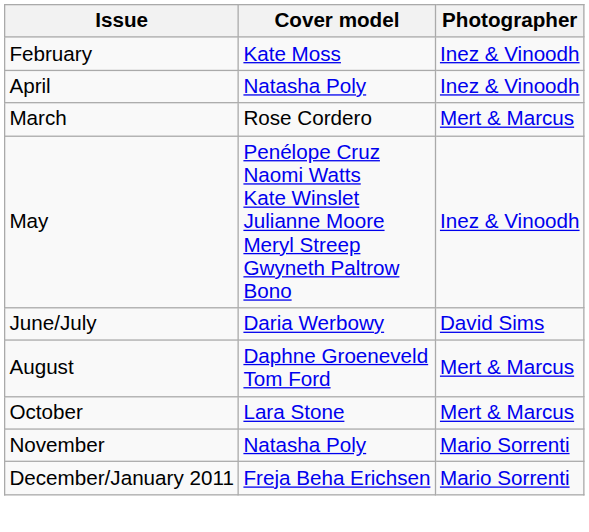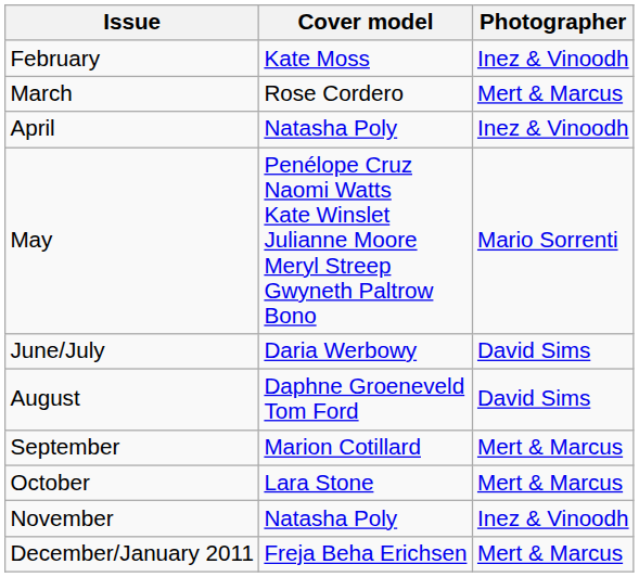rows swapped: March <-> April
May | Photographer: Inez & Vinoodh -> Mario Sorrenti
August | Photographer: Mert & Marcus -> David Sims
+ row: September | Marion Cotillard | Mert & Marcus
November | Photographer: Mario Sorrenti -> Inez & Vinoodh
December/January 2011 | Photographer: Mario Sorrenti -> Mert & Marcus
